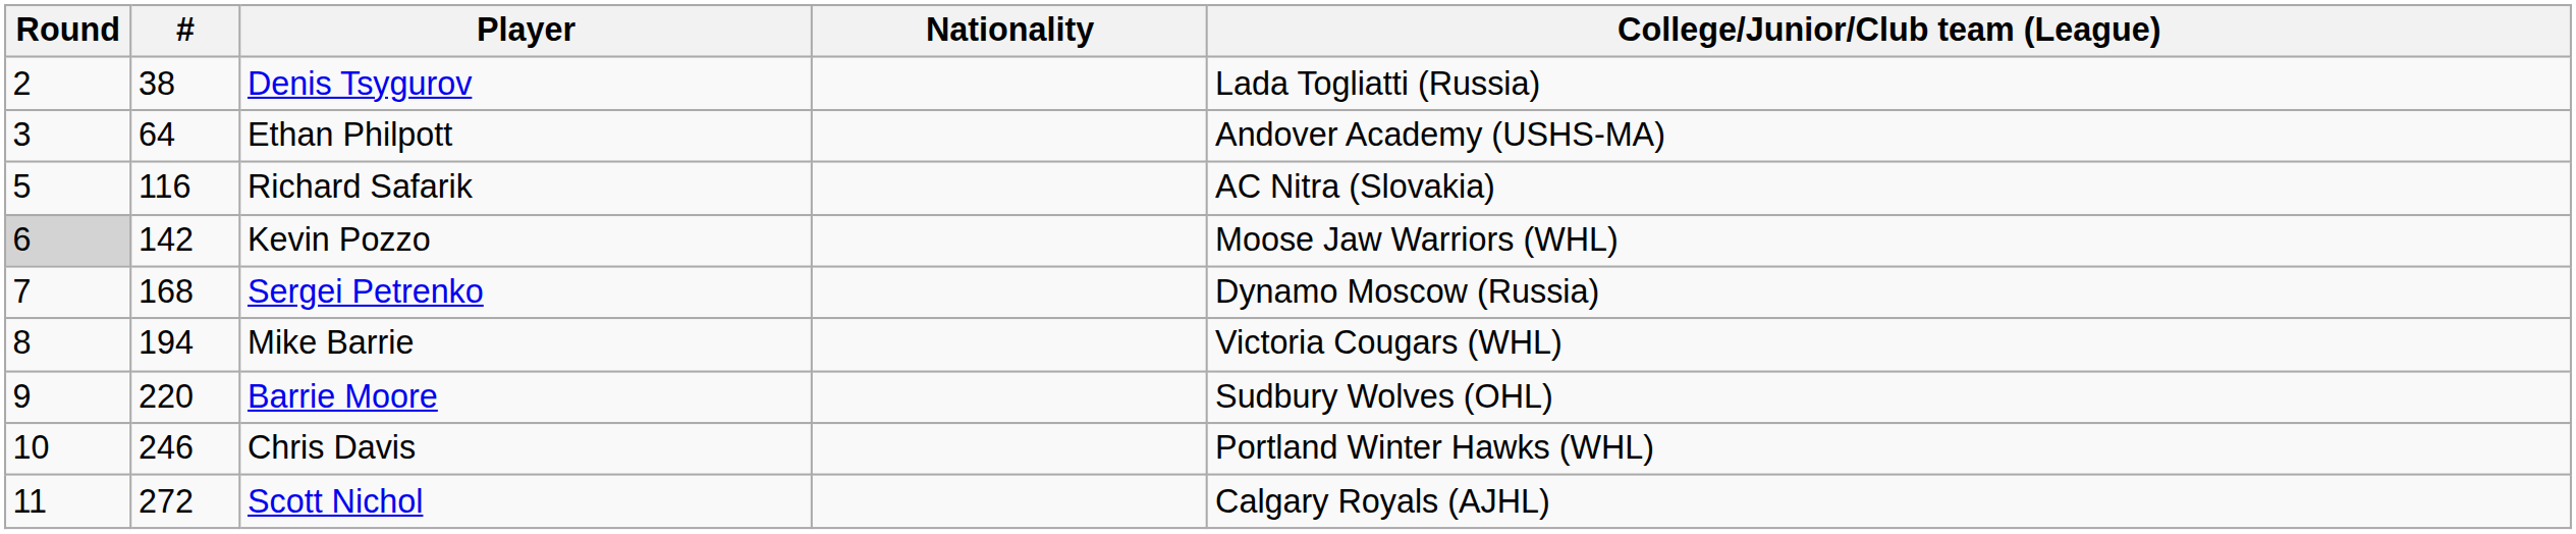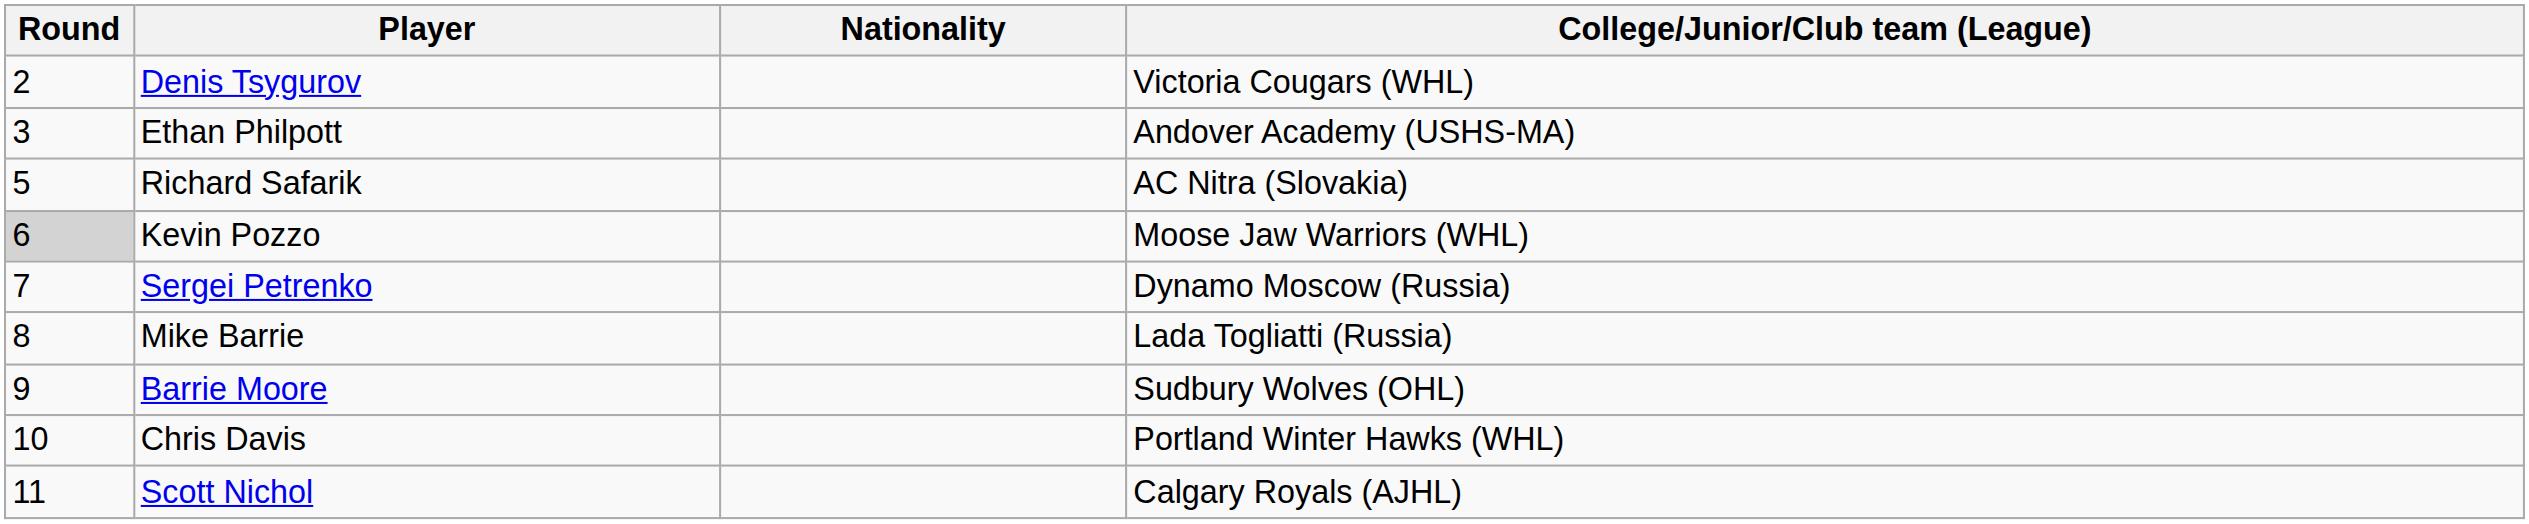- column: # | 38 | 64 | 116 | 142 | 168 | 194 | 220 | 246 | 272
Denis Tsygurov | College/Junior/Club team (League): Lada Togliatti (Russia) -> Victoria Cougars (WHL)
Mike Barrie | College/Junior/Club team (League): Victoria Cougars (WHL) -> Lada Togliatti (Russia)
